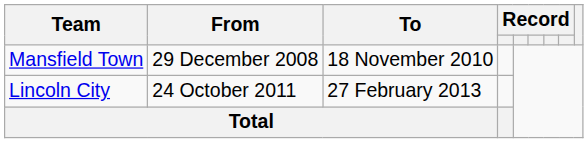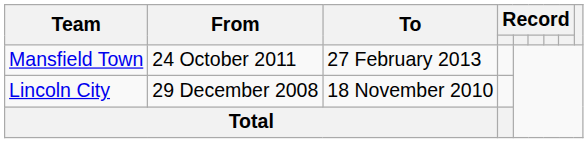Mansfield Town | From: 29 December 2008 -> 24 October 2011
Mansfield Town | To: 18 November 2010 -> 27 February 2013
Lincoln City | From: 24 October 2011 -> 29 December 2008
Lincoln City | To: 27 February 2013 -> 18 November 2010
